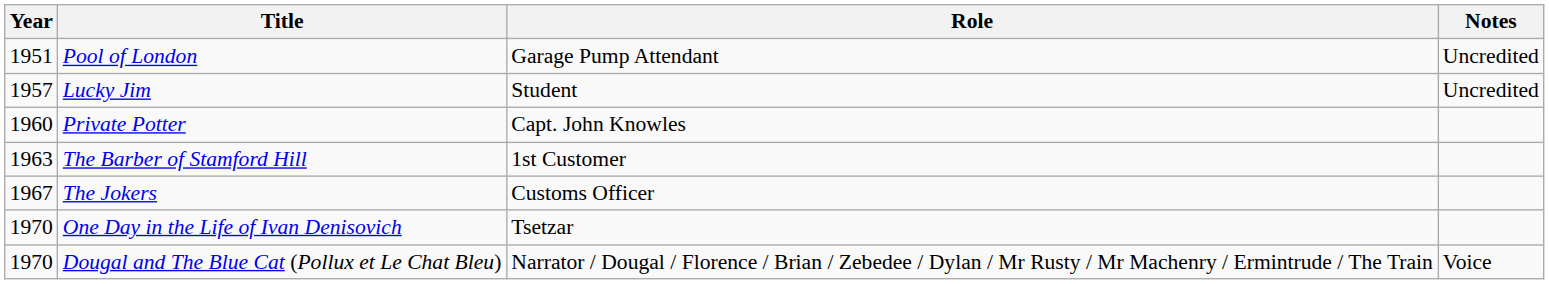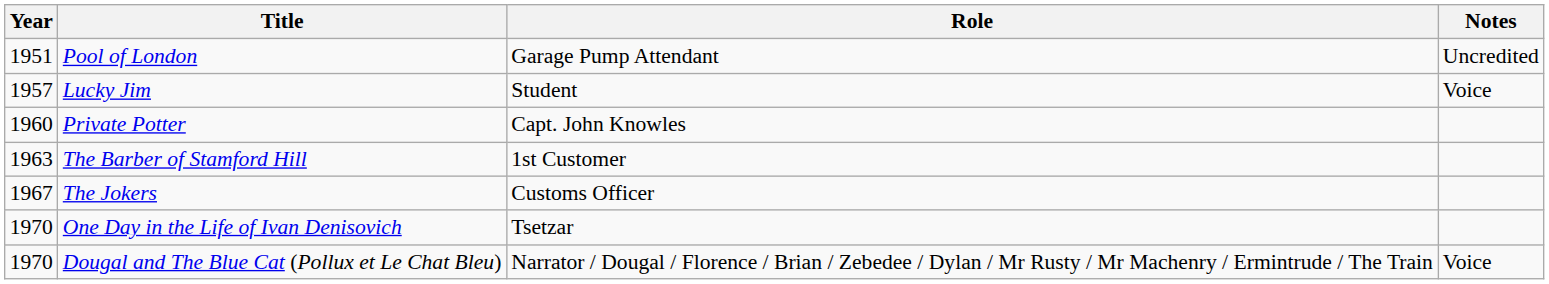Lucky Jim | Notes: Uncredited -> Voice
